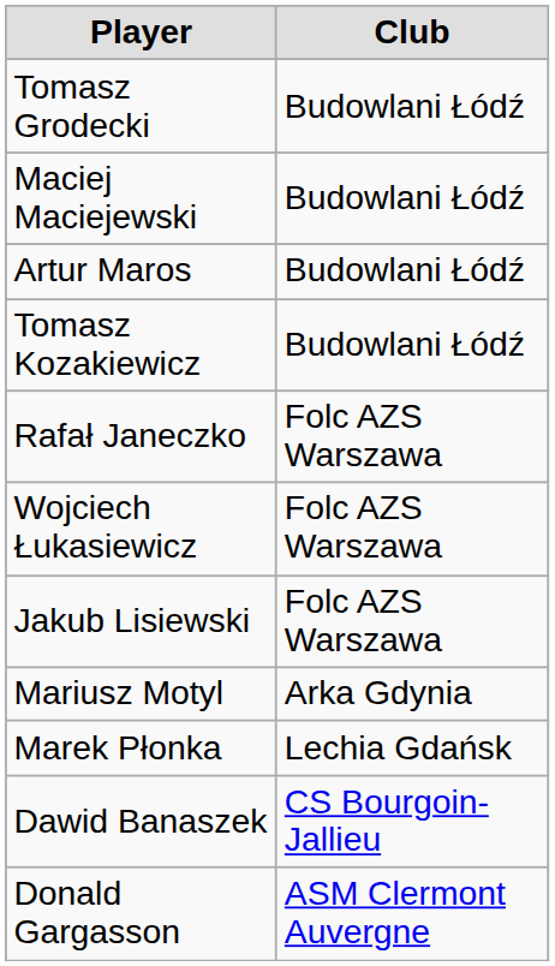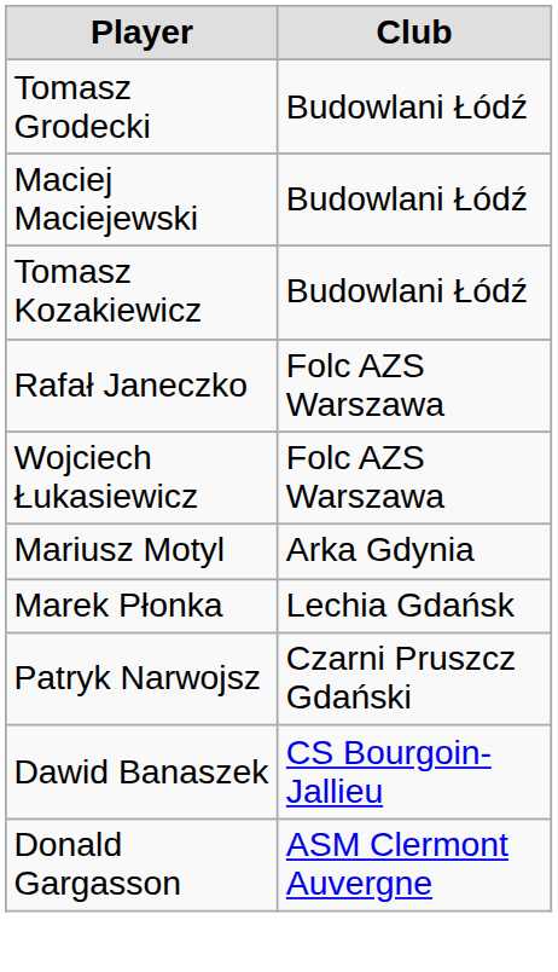- row: Artur Maros | Budowlani Łódź
- row: Jakub Lisiewski | Folc AZS Warszawa
+ row: Patryk Narwojsz | Czarni Pruszcz Gdański
